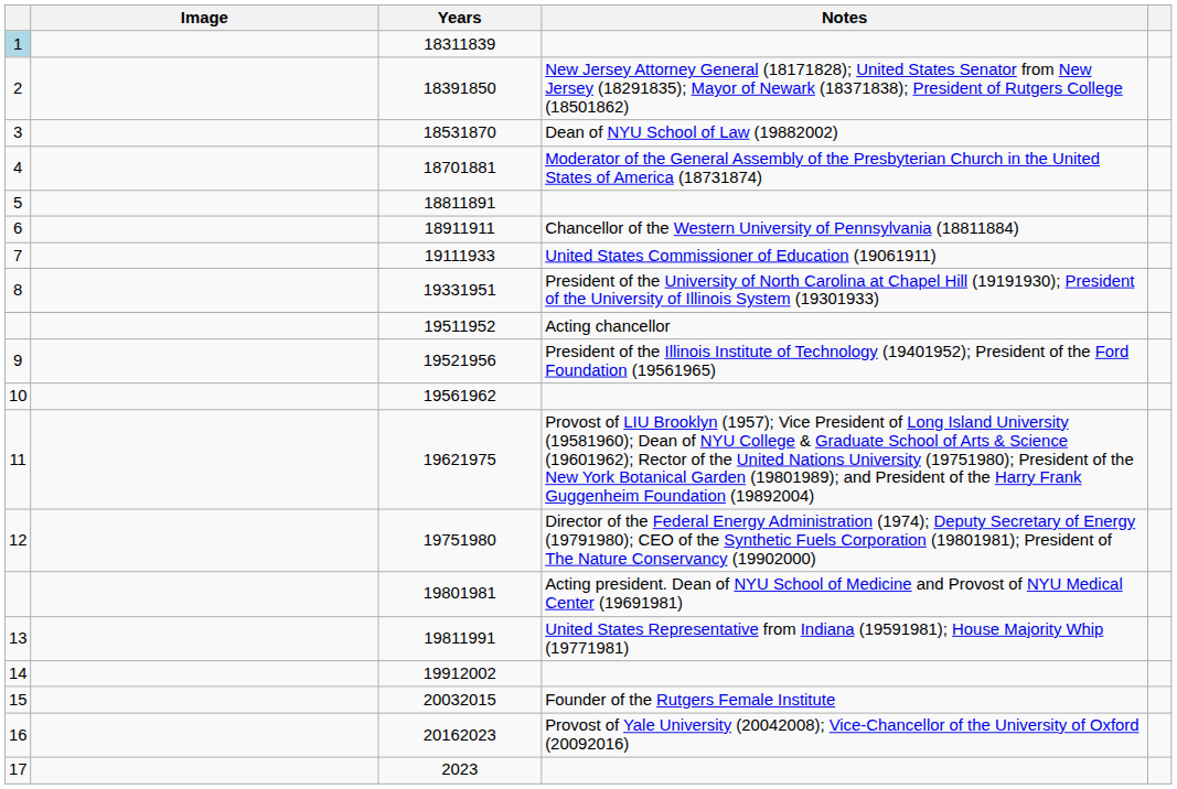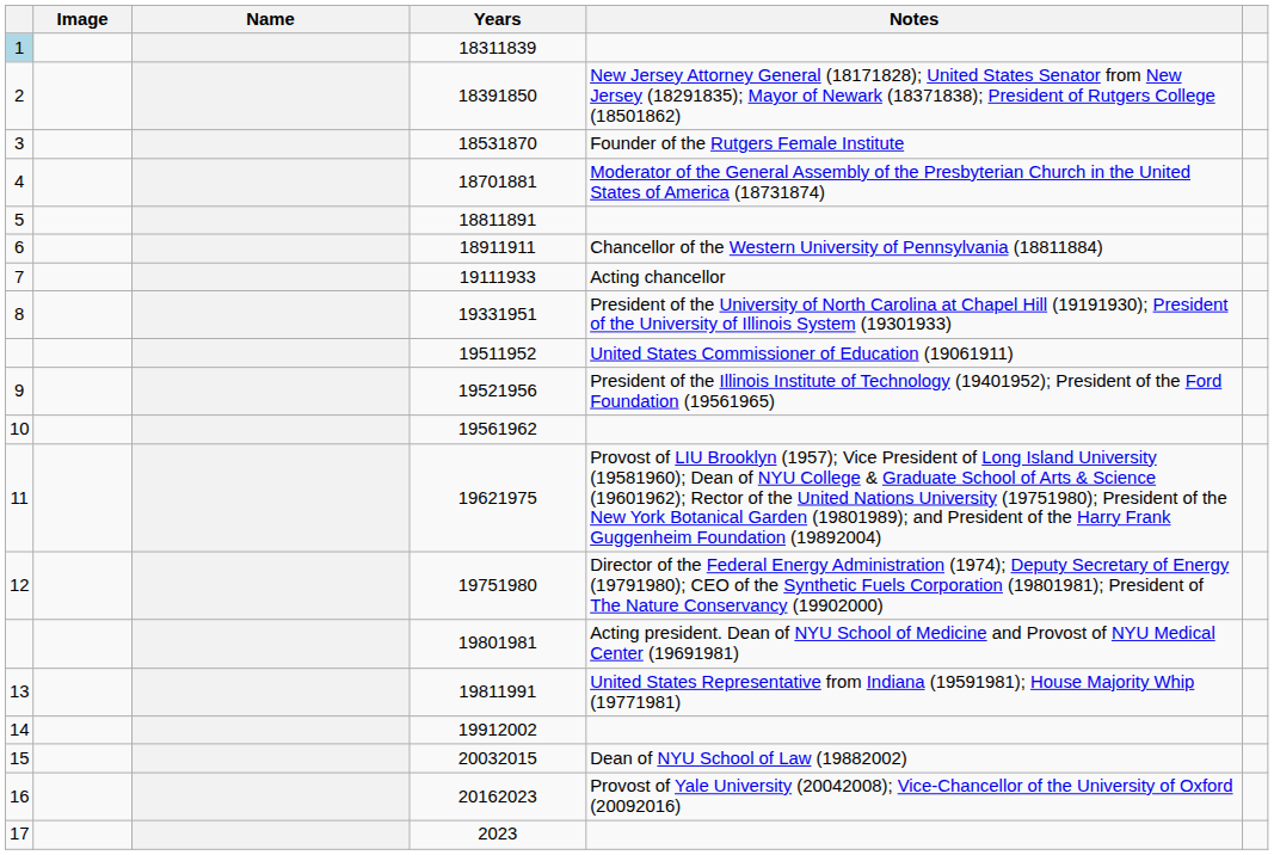+ column: Name
18531870 | Notes: Dean of NYU School of Law (19882002) -> Founder of the Rutgers Female Institute
19111933 | Notes: United States Commissioner of Education (19061911) -> Acting chancellor
19511952 | Notes: Acting chancellor -> United States Commissioner of Education (19061911)
20032015 | Notes: Founder of the Rutgers Female Institute -> Dean of NYU School of Law (19882002)
